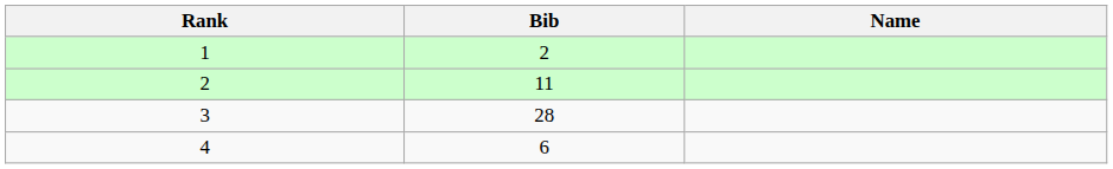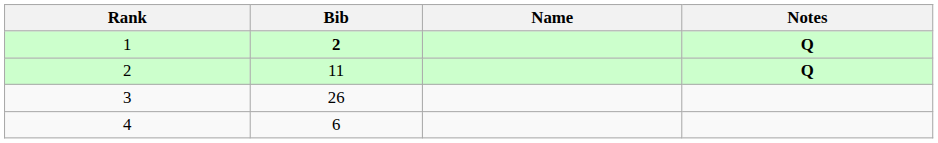+ column: Notes | Q | Q
1 | Bib: normal -> bold
3 | Bib: 28 -> 26
